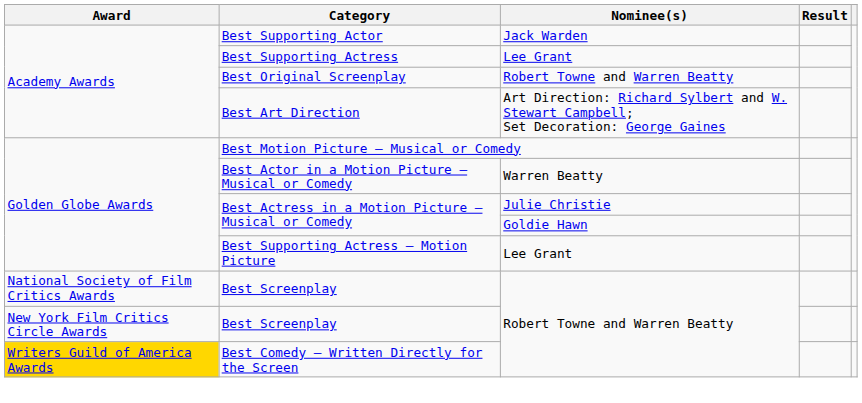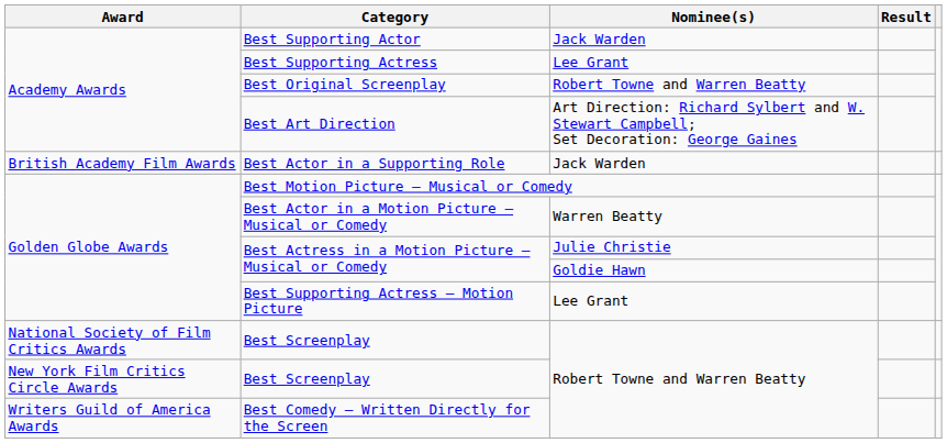+ row: British Academy Film Awards | Best Actor in a Supporting Role | Jack Warden
Best Comedy – Written Directly for the Screen | Award: gold background -> no background
